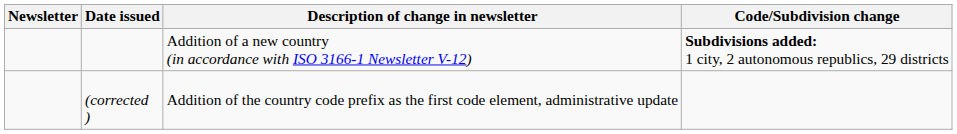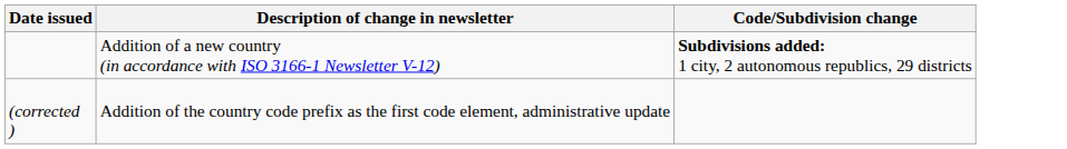- column: Newsletter
